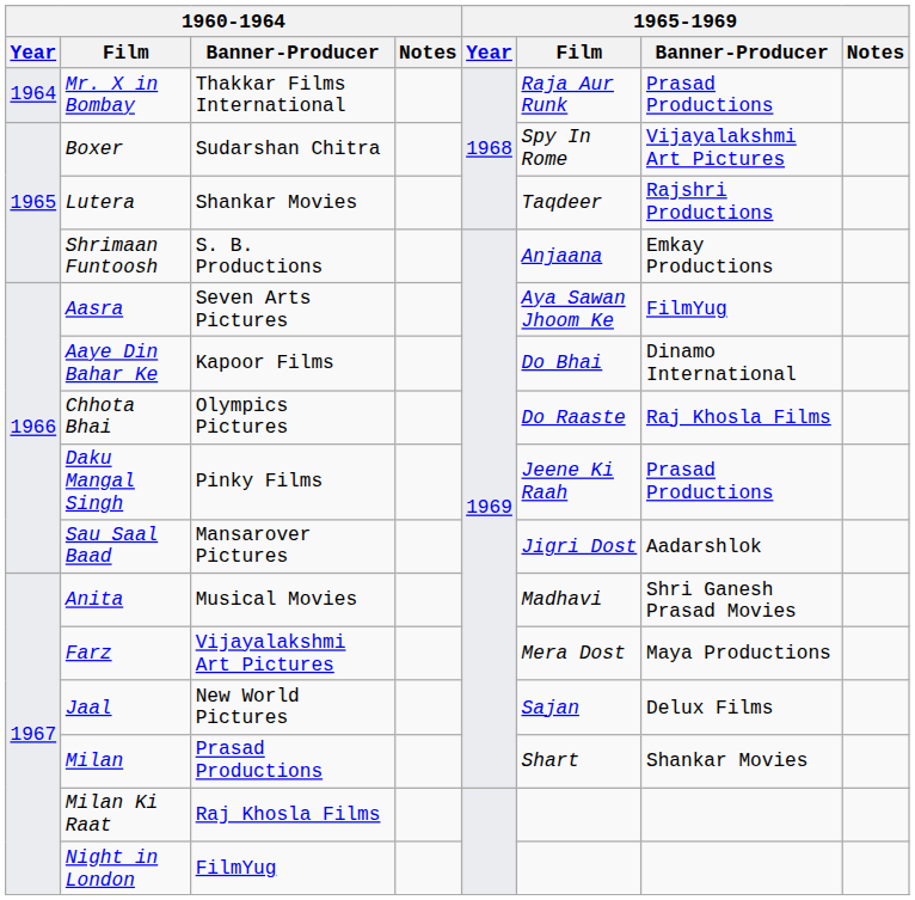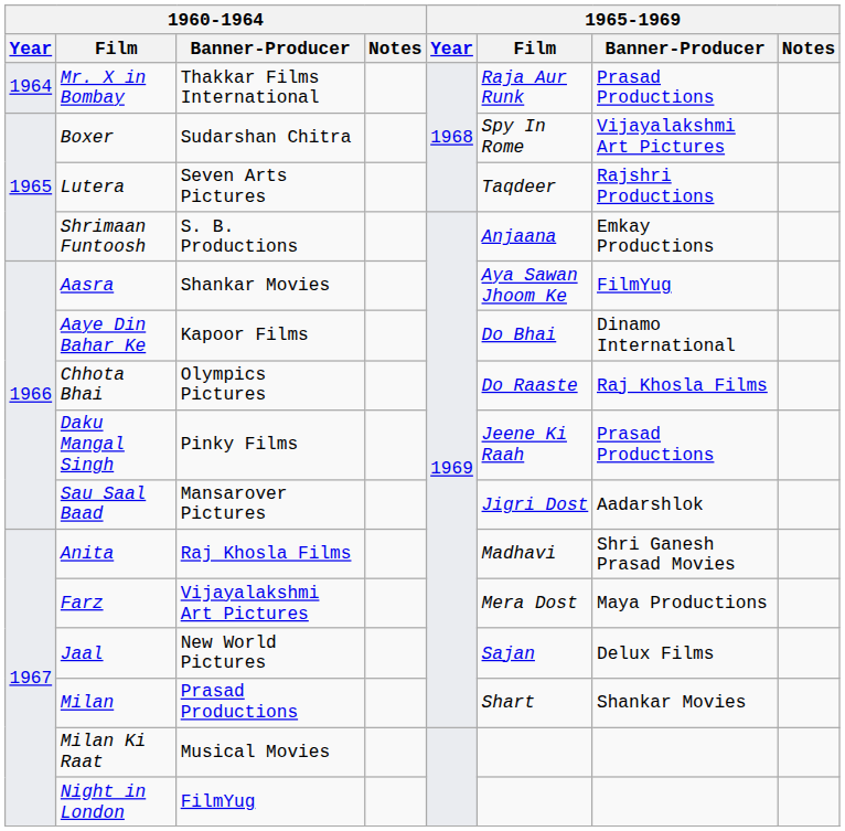Lutera | 1960-1964 / Banner-Producer: Shankar Movies -> Seven Arts Pictures
Aasra | 1960-1964 / Banner-Producer: Seven Arts Pictures -> Shankar Movies
Anita | 1960-1964 / Banner-Producer: Musical Movies -> Raj Khosla Films
Milan Ki Raat | 1960-1964 / Banner-Producer: Raj Khosla Films -> Musical Movies
